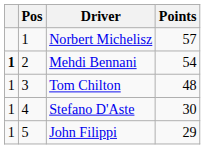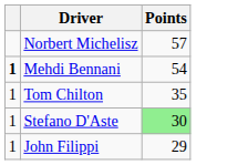- column: Pos | 1 | 2 | 3 | 4 | 5
Tom Chilton | Points: 48 -> 35
Stefano D'Aste | Points: no background -> lightgreen background
